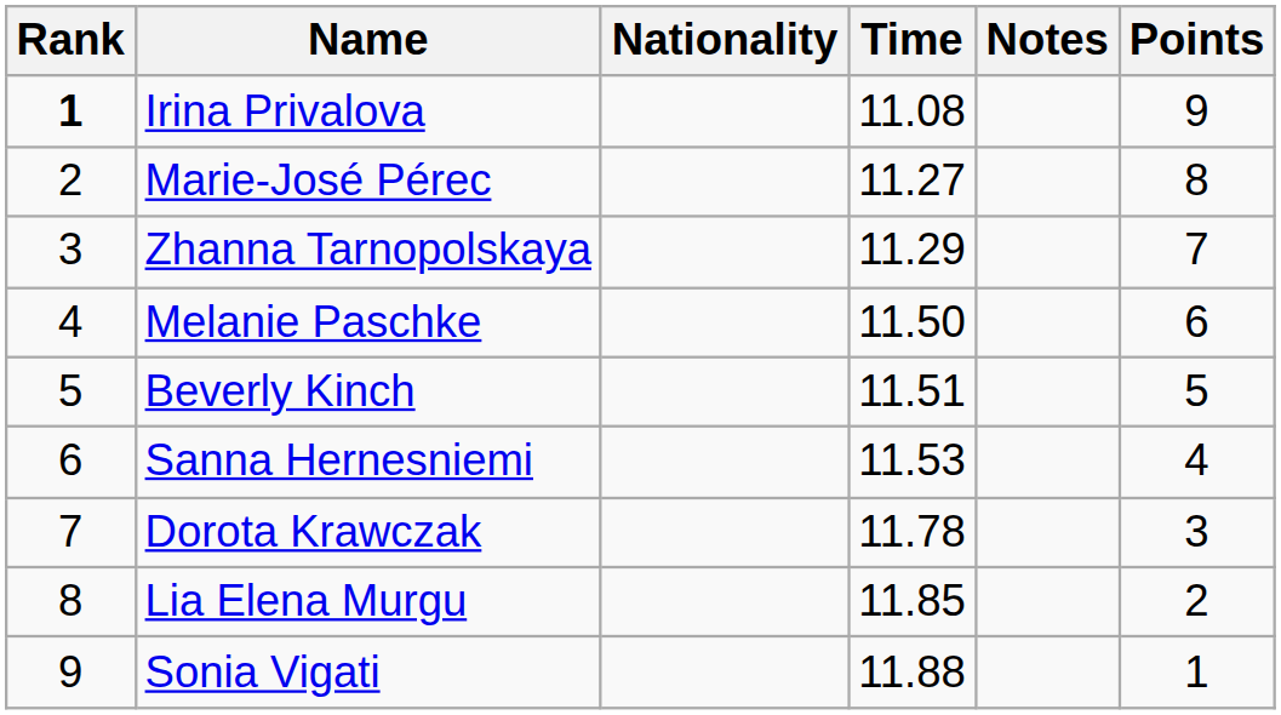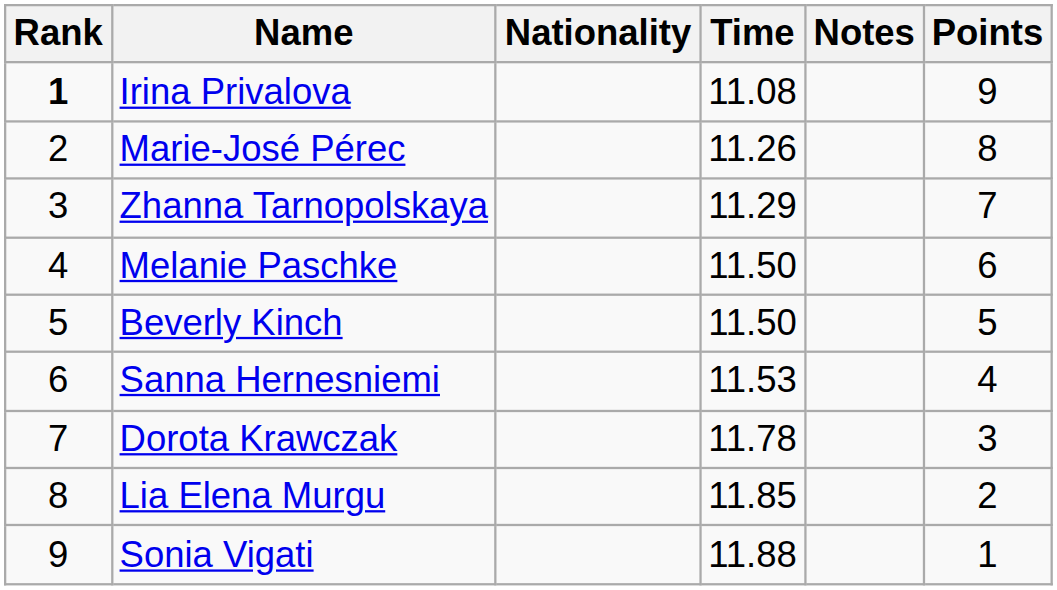Marie-José Pérec | Time: 11.27 -> 11.26
Beverly Kinch | Time: 11.51 -> 11.50
